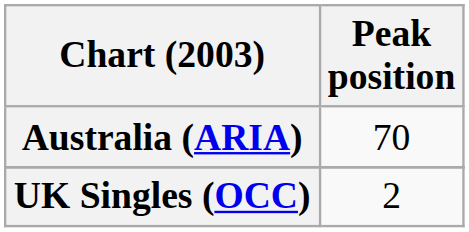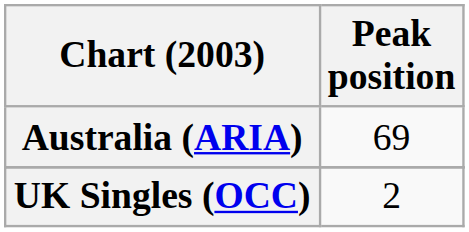Australia (ARIA) | Peak position: 70 -> 69
